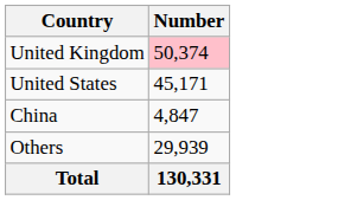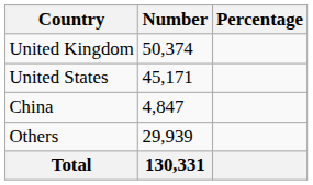+ column: Percentage
United Kingdom | Number: pink background -> no background
